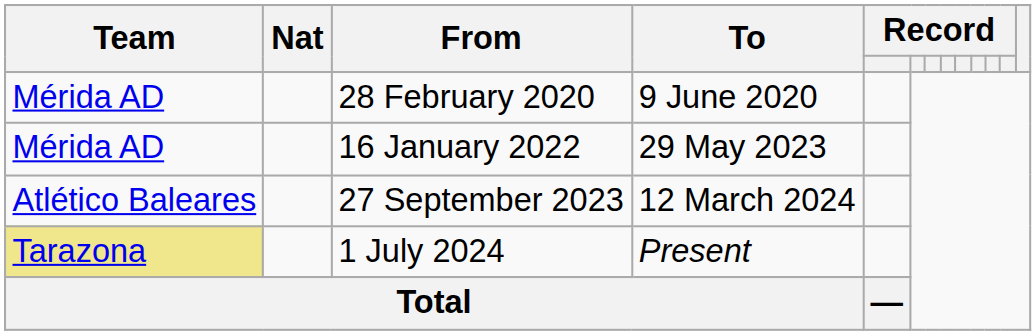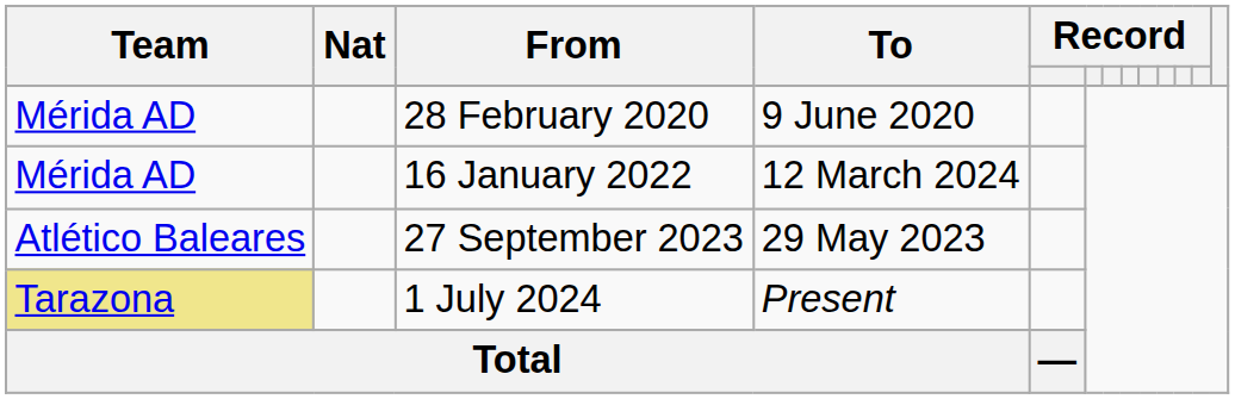16 January 2022 | To: 29 May 2023 -> 12 March 2024
27 September 2023 | To: 12 March 2024 -> 29 May 2023
